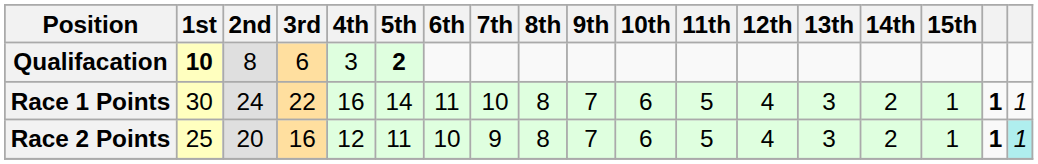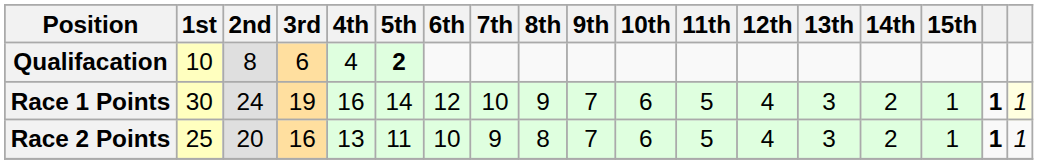Qualifacation | 1st: bold -> normal
Qualifacation | 4th: 3 -> 4
Race 1 Points | 3rd: 22 -> 19
Race 1 Points | 6th: 11 -> 12
Race 1 Points | 8th: 8 -> 9
Race 1 Points | column 18: no background -> lightyellow background
Race 2 Points | 4th: 12 -> 13
Race 2 Points | column 18: paleturquoise background -> no background
